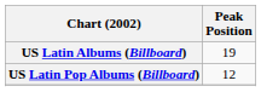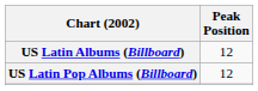US Latin Albums (Billboard) | Peak Position: 19 -> 12
